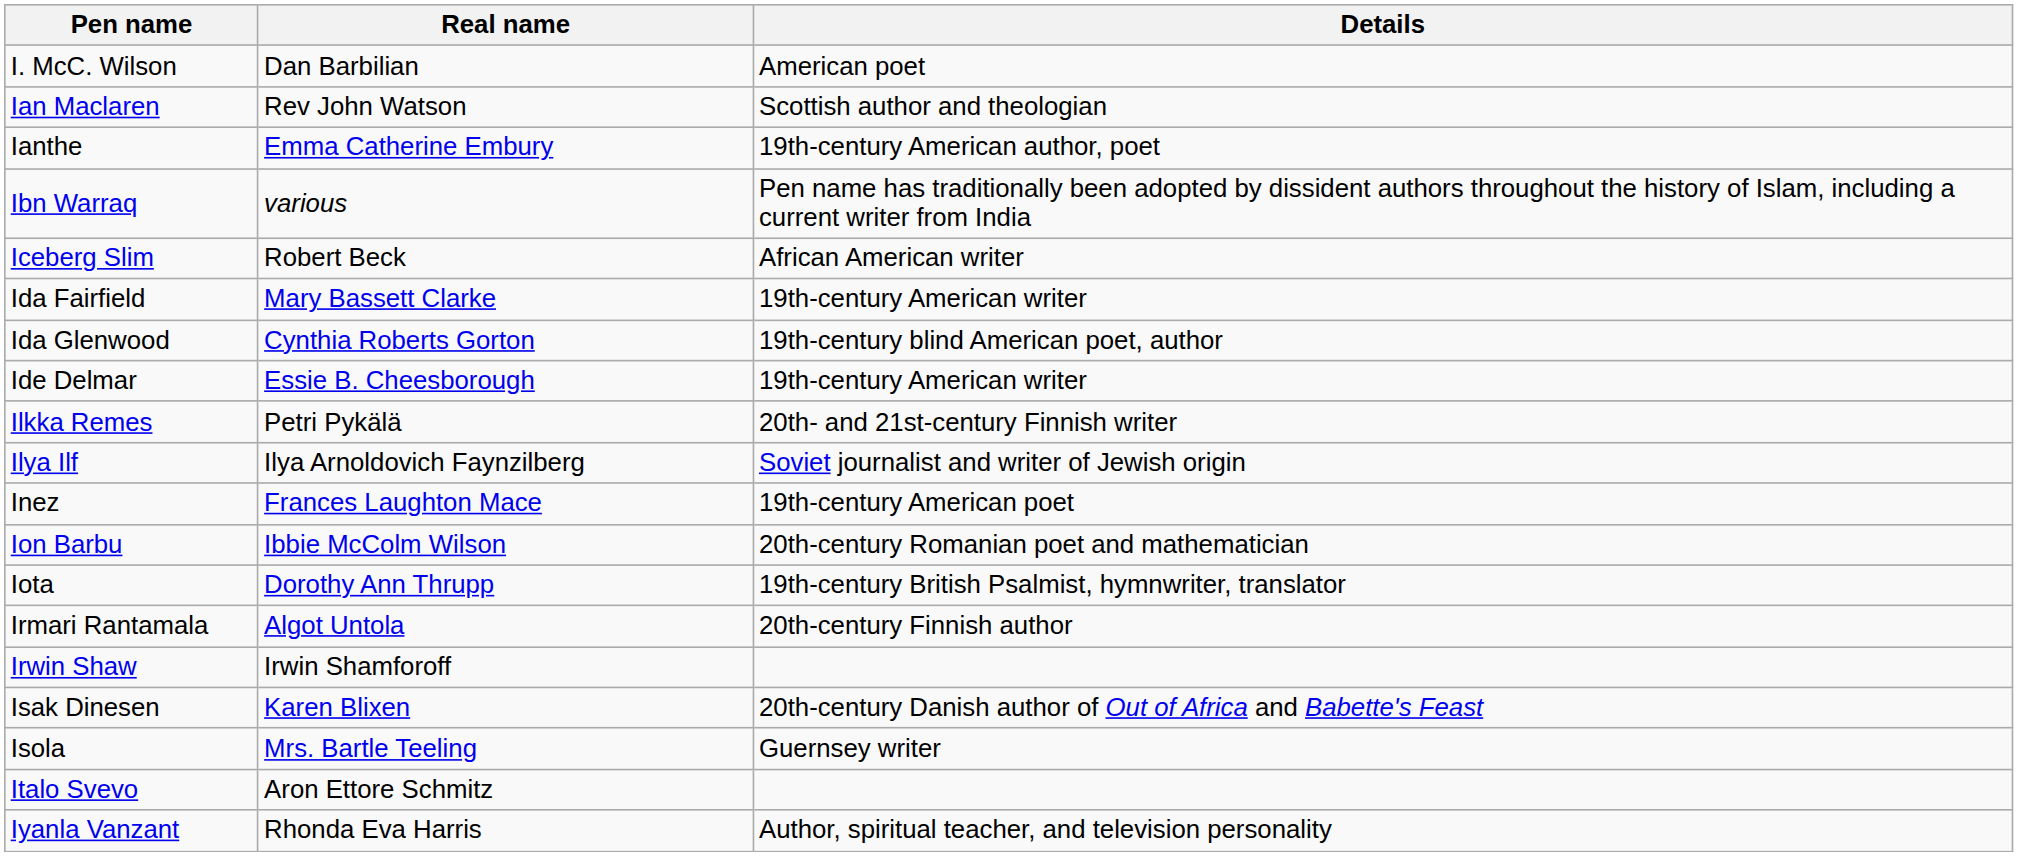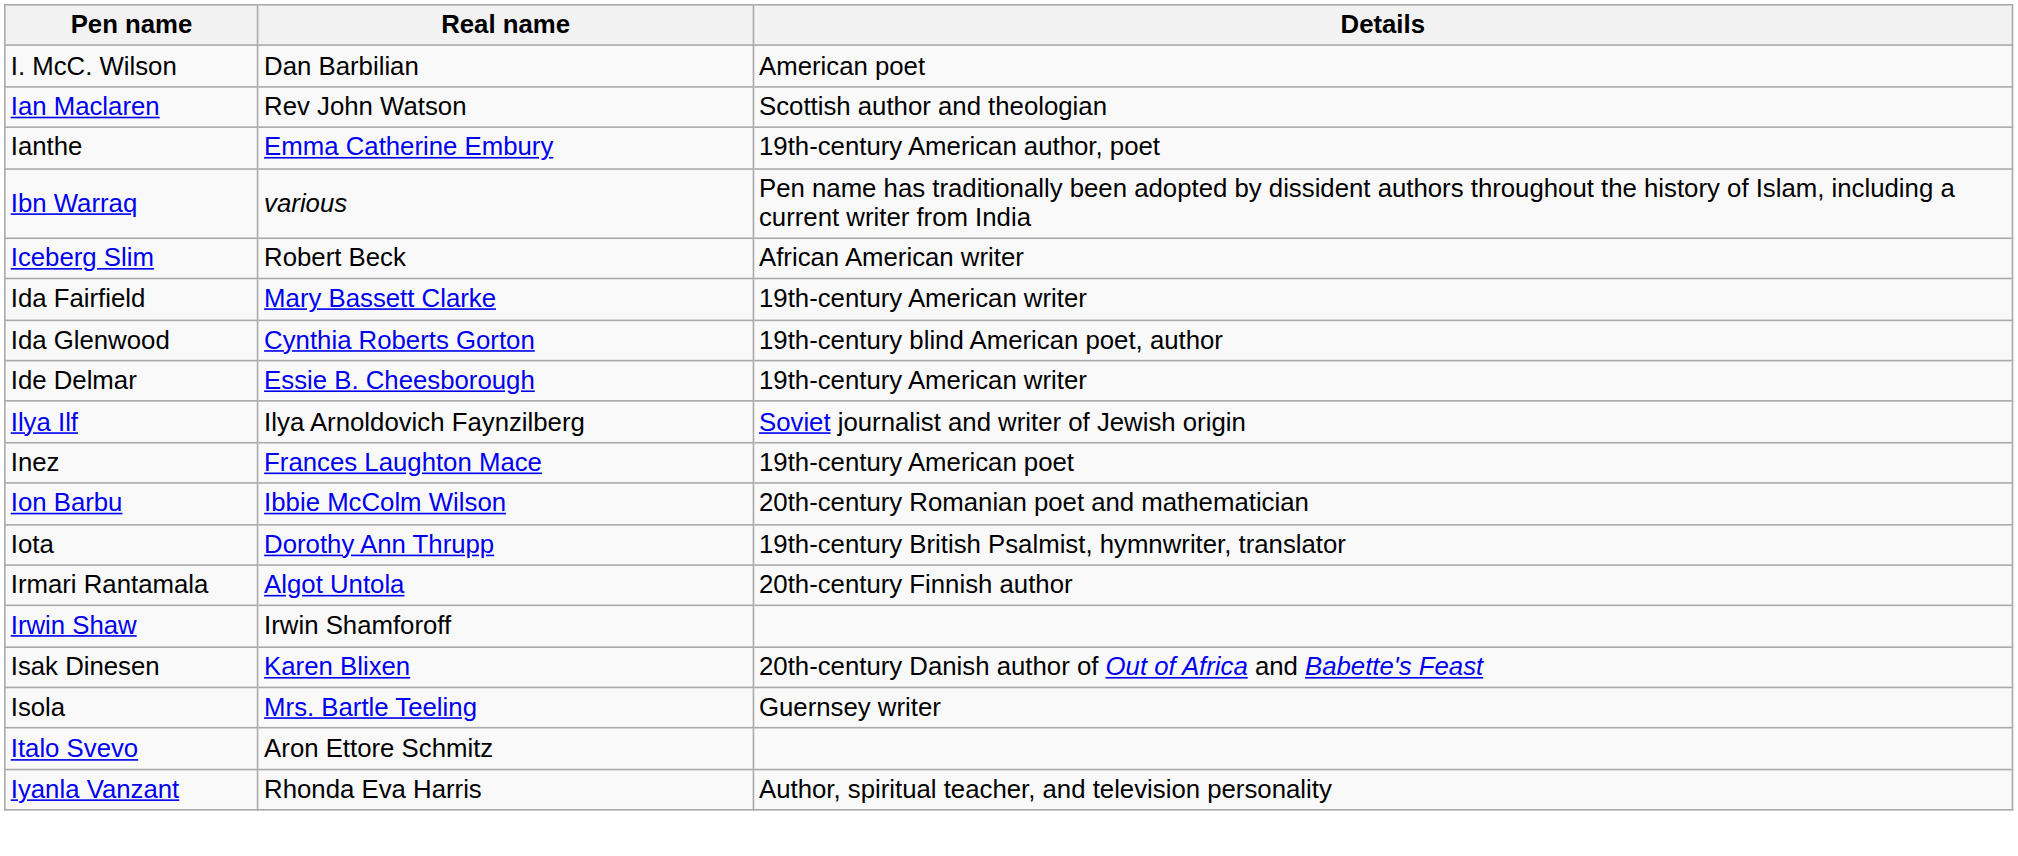- row: Ilkka Remes | Petri Pykälä | 20th- and 21st-century Finnish writer
